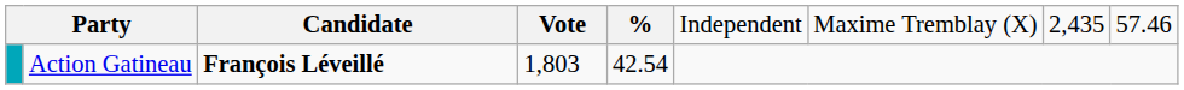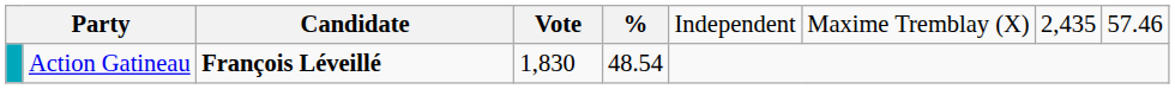Action Gatineau | column 4: 1,803 -> 1,830
Action Gatineau | column 5: 42.54 -> 48.54
